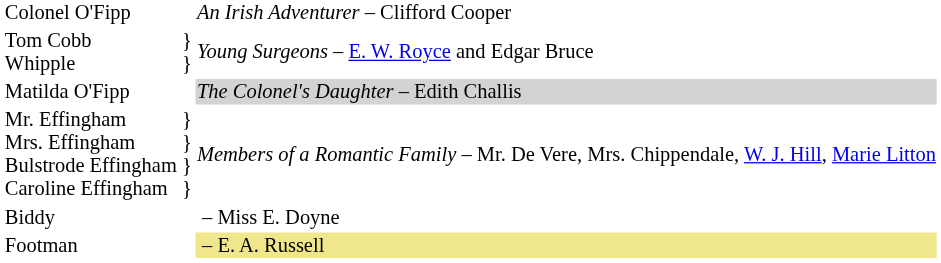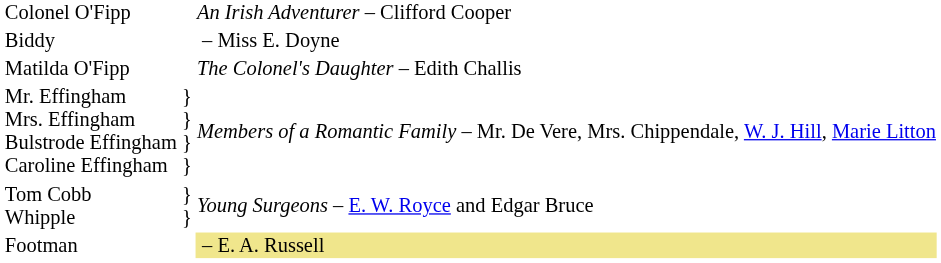rows swapped: Tom Cobb Whipple <-> Biddy
Matilda O'Fipp | column 3: lightgrey background -> no background
